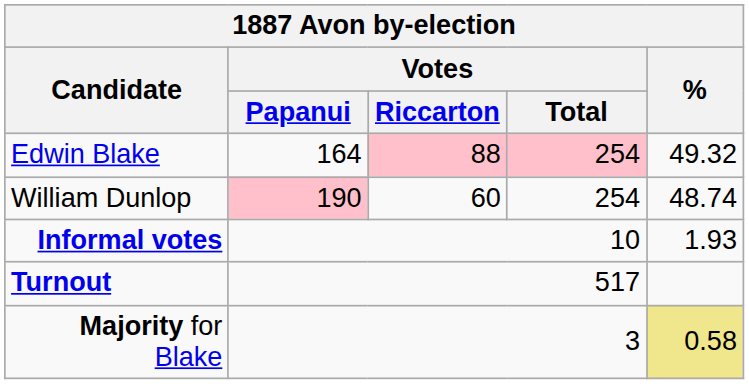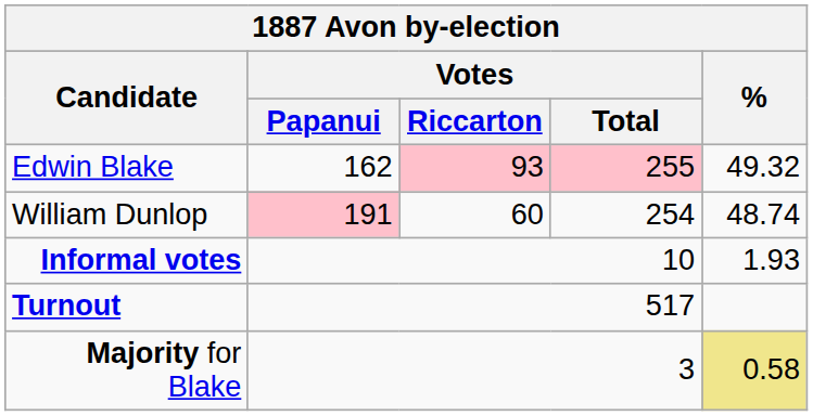Edwin Blake | Votes / Papanui: 164 -> 162
Edwin Blake | Votes / Riccarton: 88 -> 93
Edwin Blake | Votes / Total: 254 -> 255
William Dunlop | Votes / Papanui: 190 -> 191
